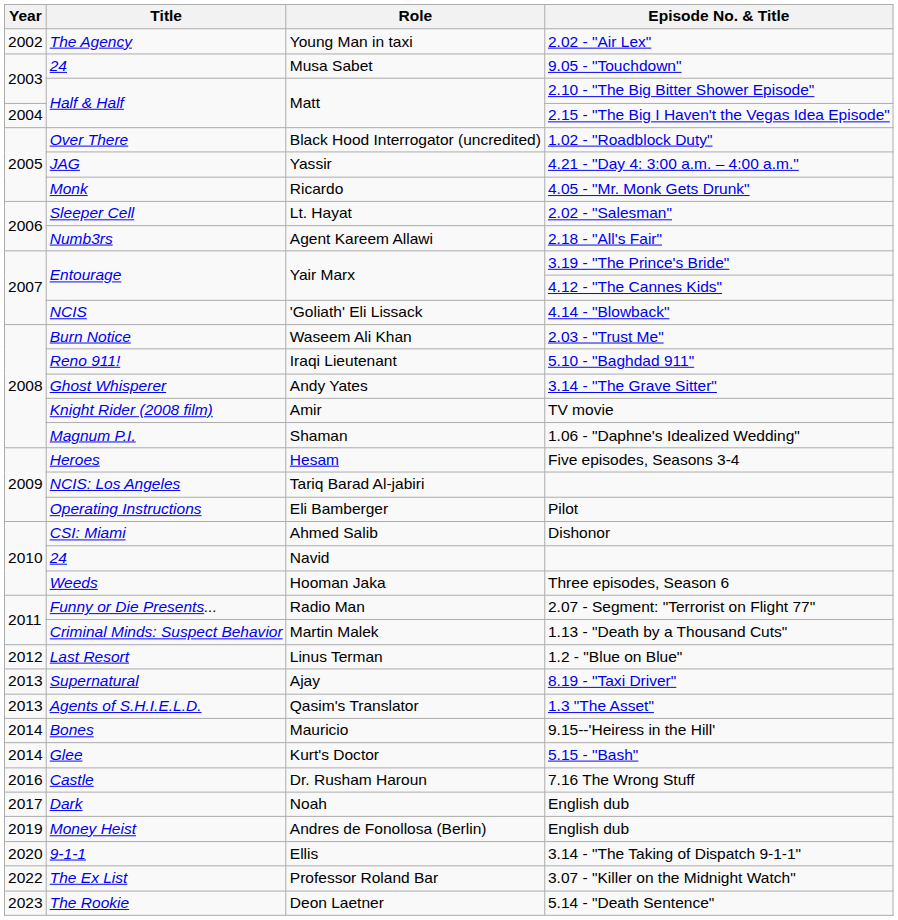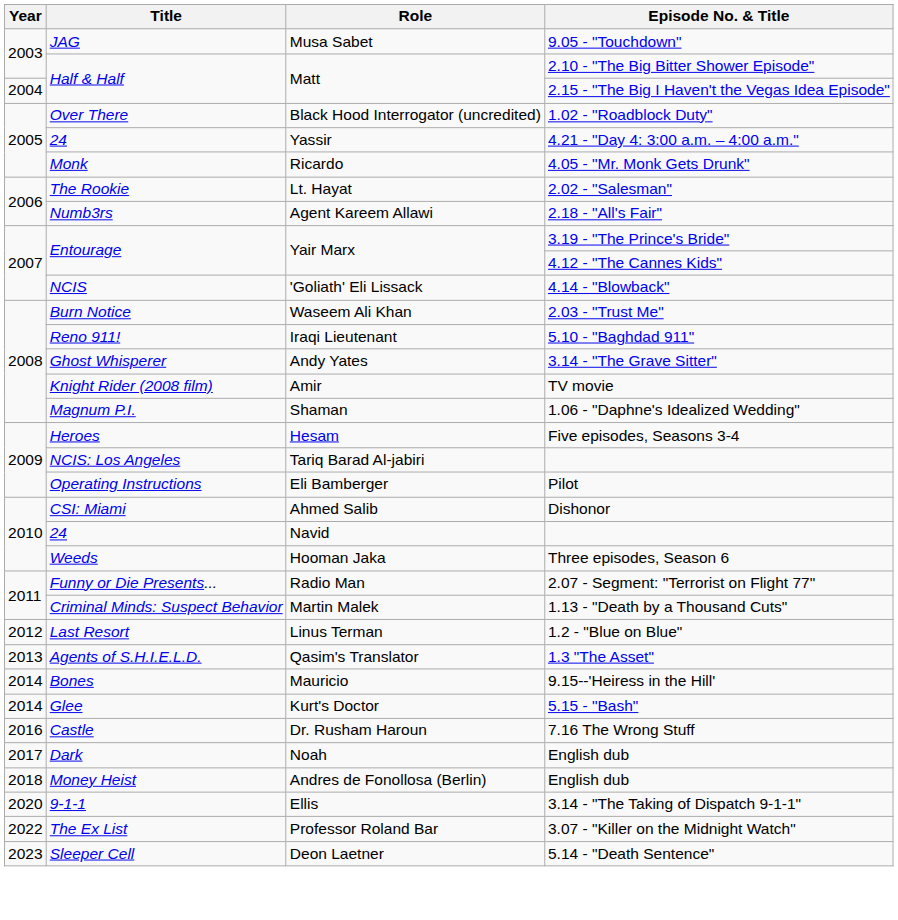- row: 2002 | The Agency | Young Man in taxi | 2.02 - "Air Lex"
Musa Sabet | Title: 24 -> JAG
Yassir | Title: JAG -> 24
Lt. Hayat | Title: Sleeper Cell -> The Rookie
- row: 2013 | Supernatural | Ajay | 8.19 - "Taxi Driver"
Andres de Fonollosa (Berlin) | Year: 2019 -> 2018
Deon Laetner | Title: The Rookie -> Sleeper Cell
